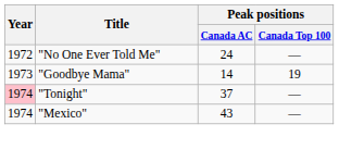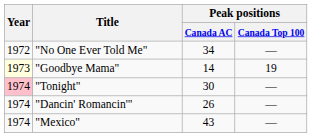"No One Ever Told Me" | Peak positions / Canada AC: 24 -> 34
"Goodbye Mama" | Year: no background -> lightyellow background
"Tonight" | Peak positions / Canada AC: 37 -> 30
+ row: 1974 | "Dancin' Romancin'" | 26 | —
